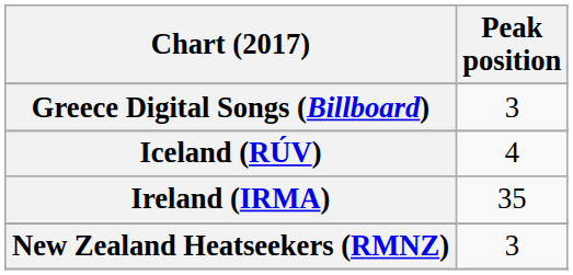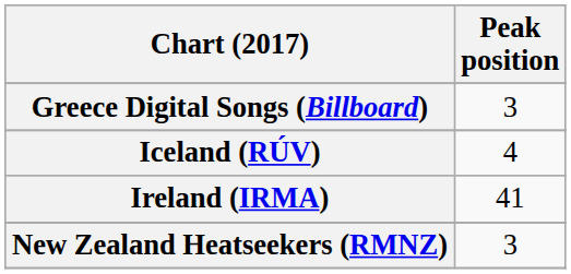Ireland (IRMA) | Peak position: 35 -> 41
